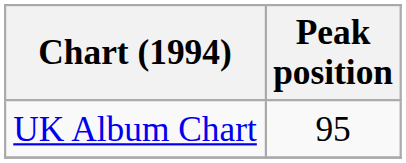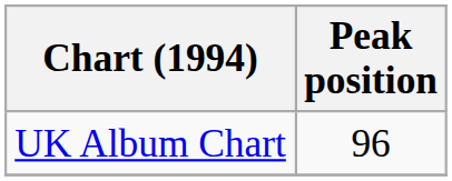UK Album Chart | Peak position: 95 -> 96
